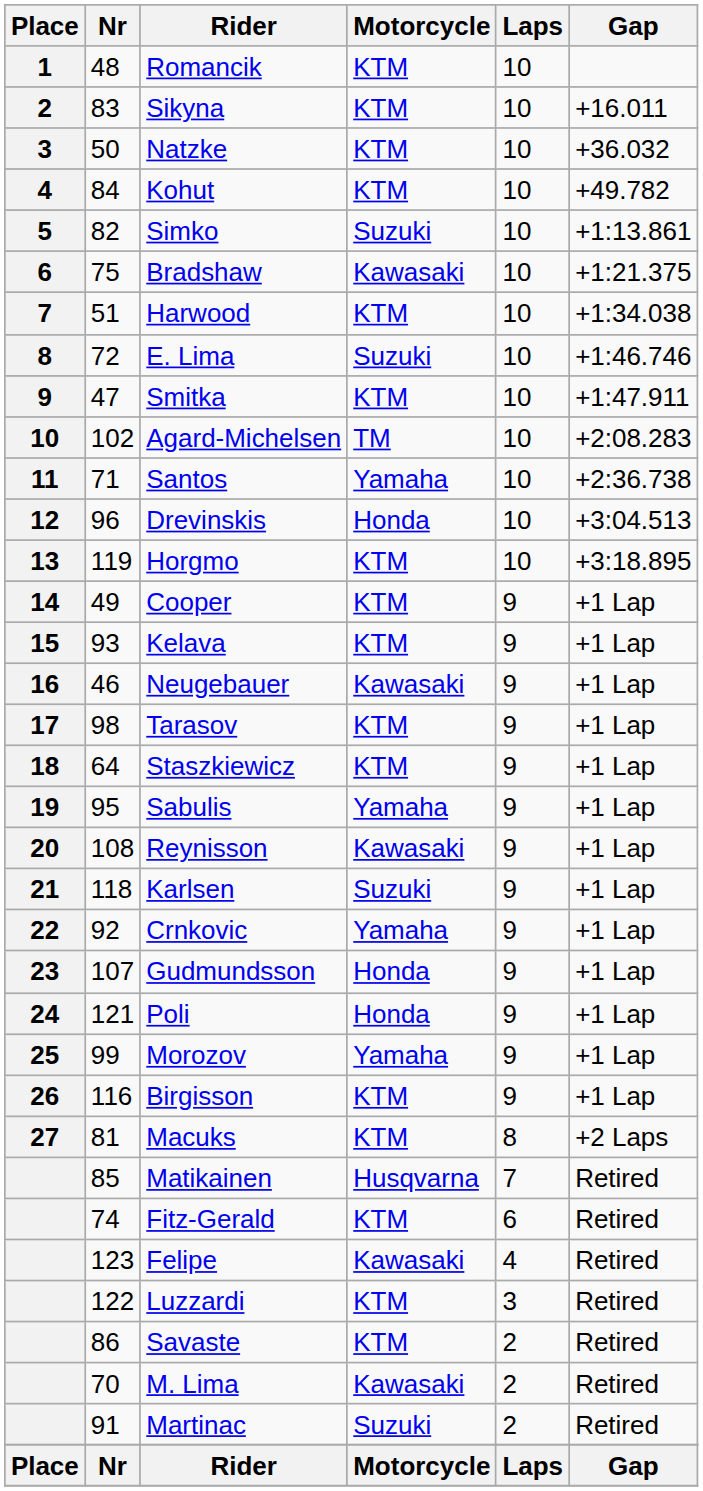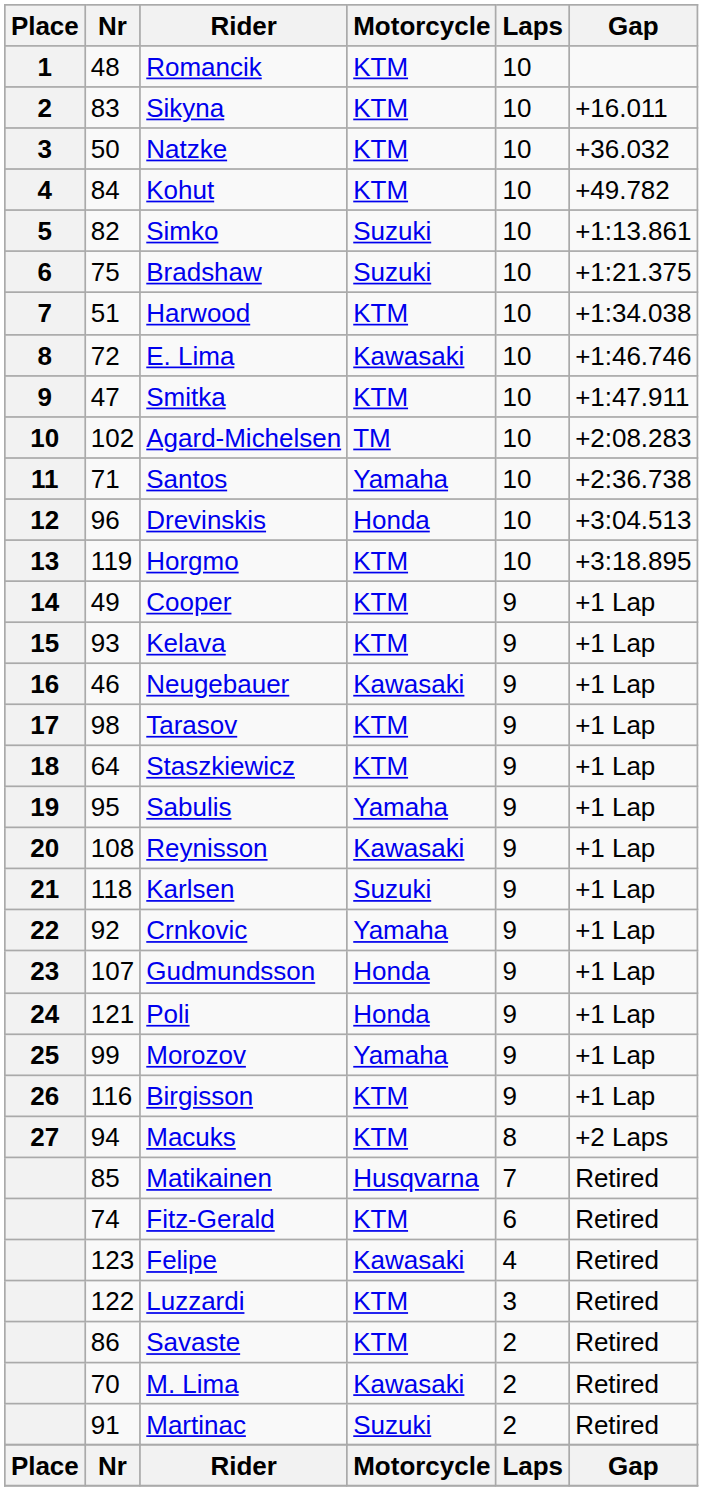Bradshaw | Motorcycle: Kawasaki -> Suzuki
E. Lima | Motorcycle: Suzuki -> Kawasaki
Macuks | Nr: 81 -> 94
